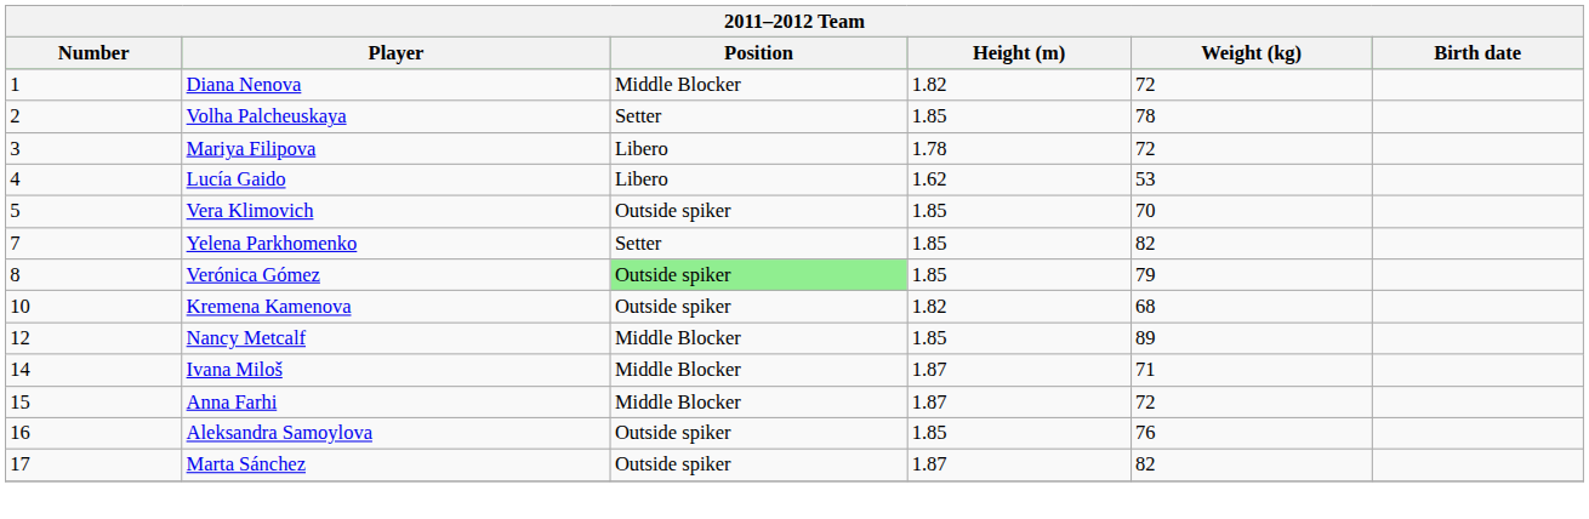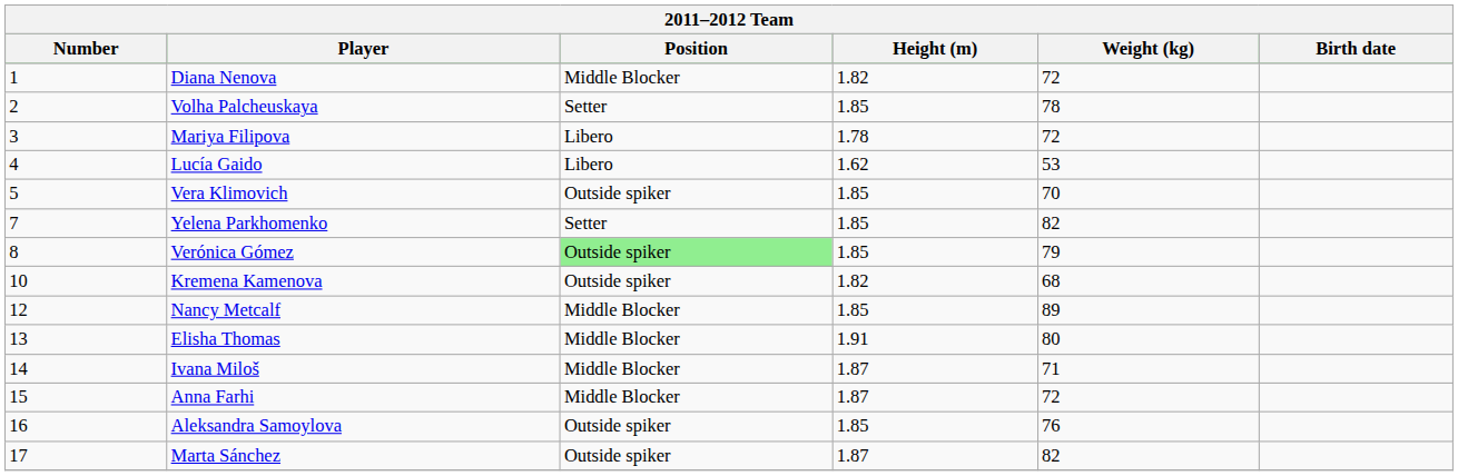+ row: 13 | Elisha Thomas | Middle Blocker | 1.91 | 80
